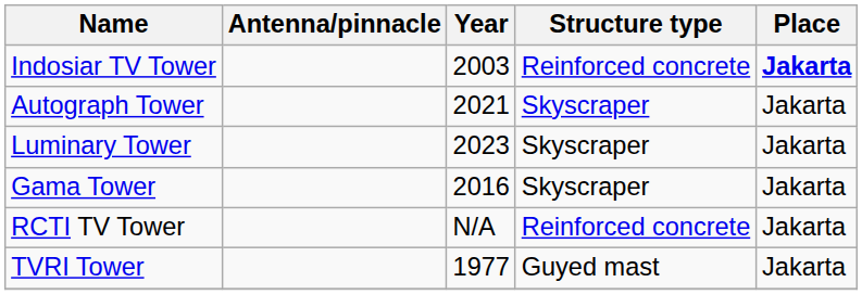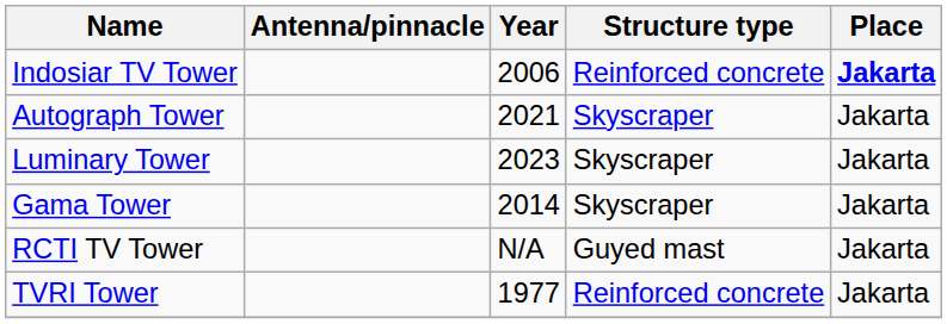Indosiar TV Tower | Year: 2003 -> 2006
Gama Tower | Year: 2016 -> 2014
RCTI TV Tower | Structure type: Reinforced concrete -> Guyed mast
TVRI Tower | Structure type: Guyed mast -> Reinforced concrete
